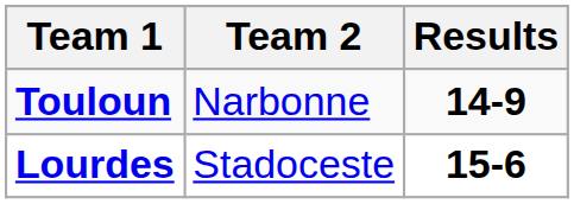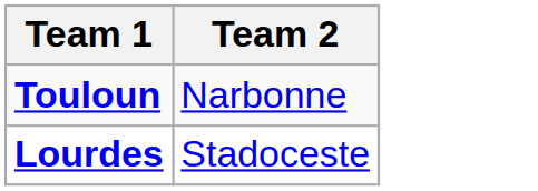- column: Results | 14-9 | 15-6
